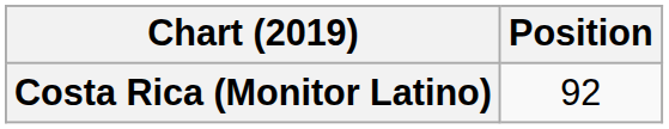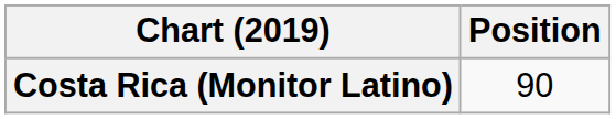Costa Rica (Monitor Latino) | Position: 92 -> 90
